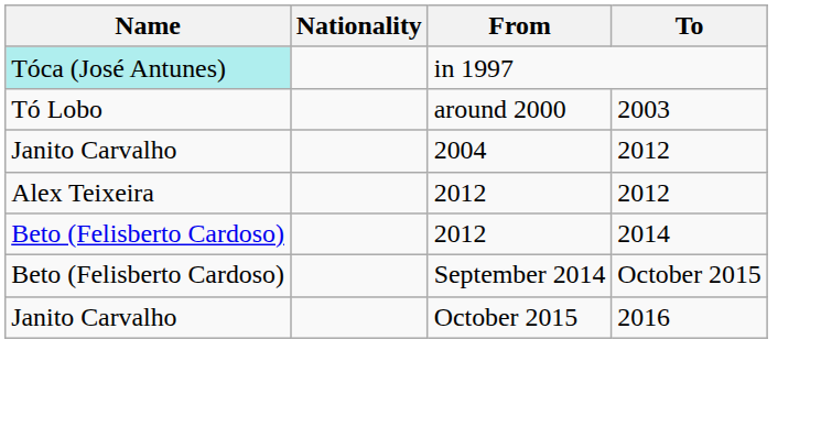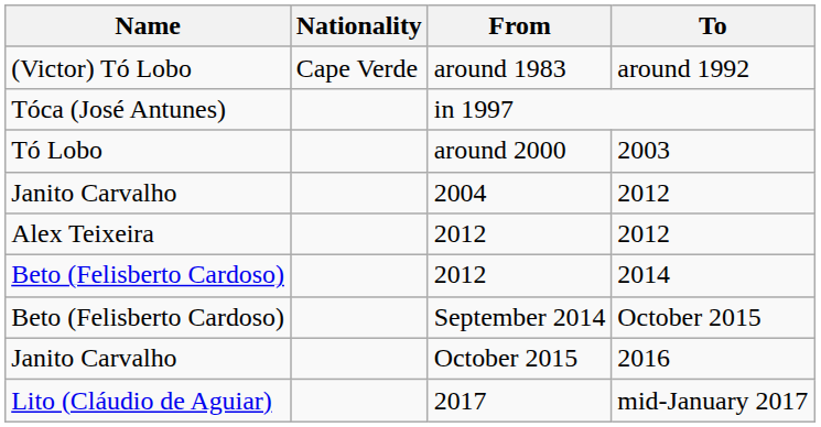+ row: (Victor) Tó Lobo | Cape Verde | around 1983 | around 1992
in 1997 | Name: paleturquoise background -> no background
+ row: Lito (Cláudio de Aguiar) | 2017 | mid-January 2017
